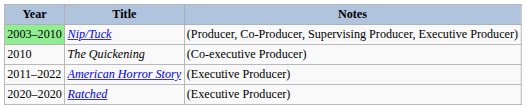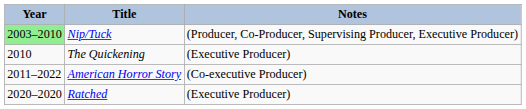The Quickening | Notes: (Co-executive Producer) -> (Executive Producer)
American Horror Story | Notes: (Executive Producer) -> (Co-executive Producer)
